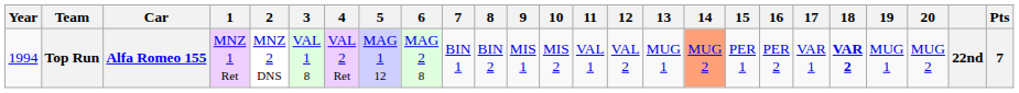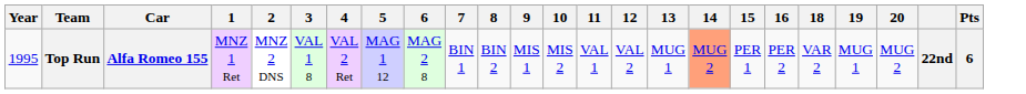- column: 17 | VAR 1
Top Run | Year: 1994 -> 1995
Top Run | 18: bold -> normal
Top Run | Pts: 7 -> 6
